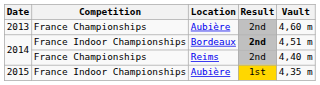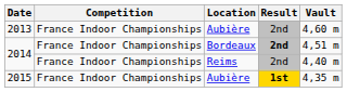2013 | Competition: France Championships -> France Indoor Championships
2014 / Reims | Competition: France Championships -> France Indoor Championships
2015 | Result: normal -> bold
